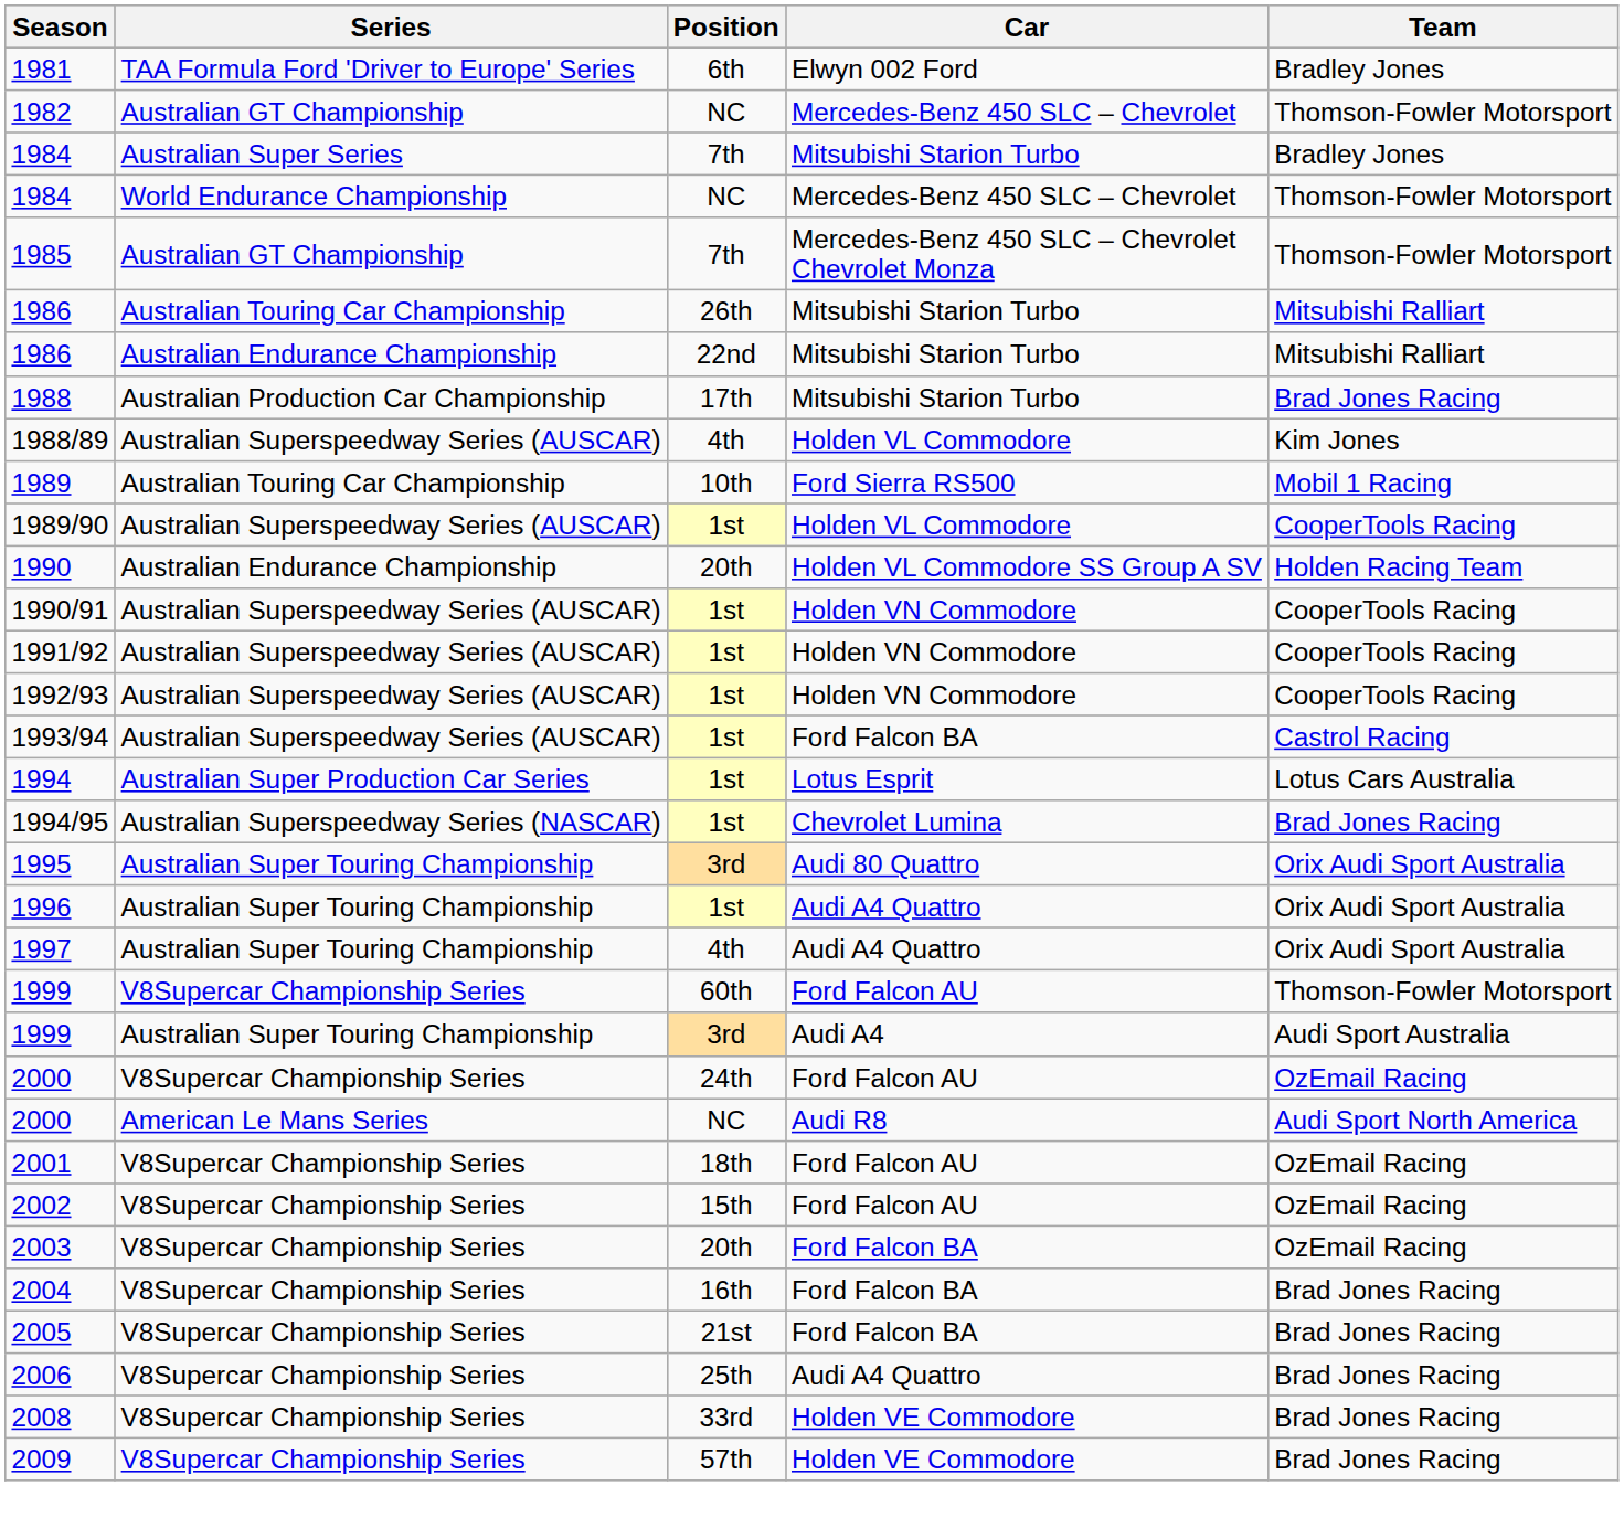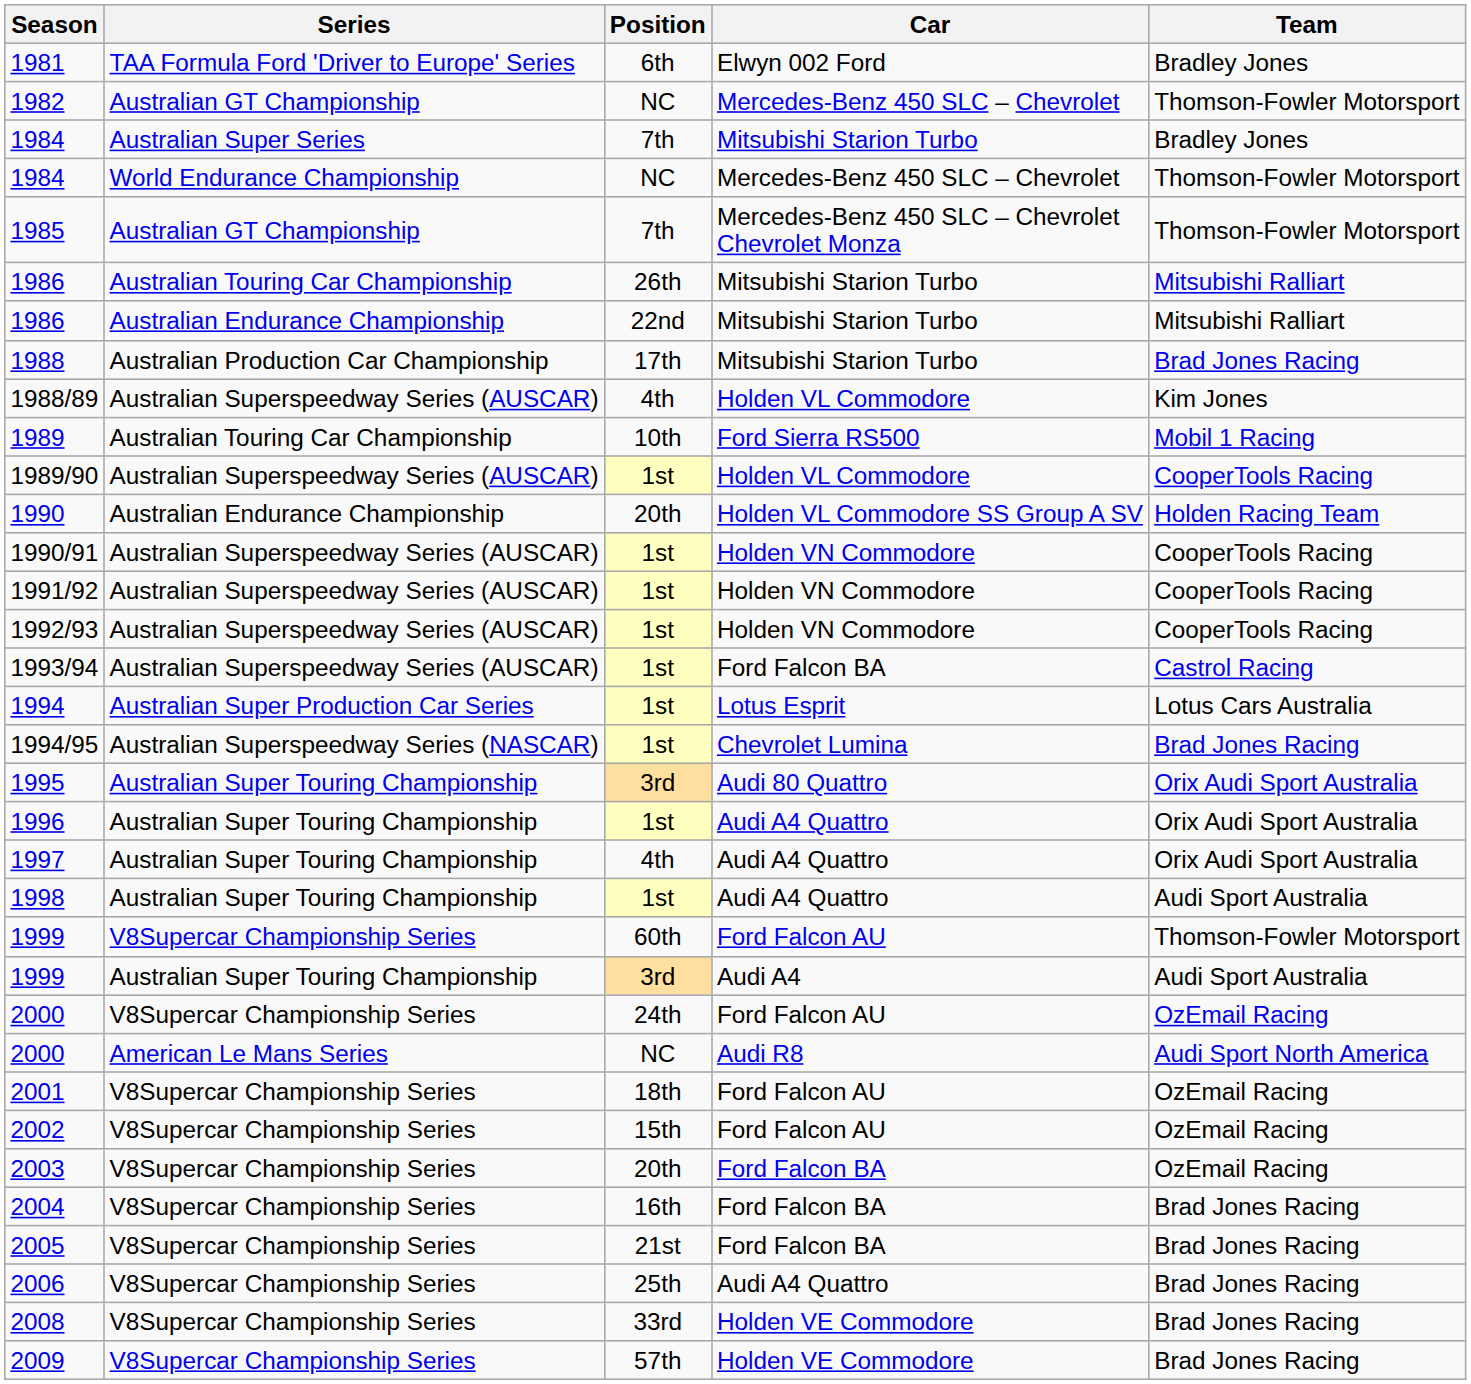+ row: 1998 | Australian Super Touring Championship | 1st | Audi A4 Quattro | Audi Sport Australia
